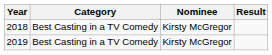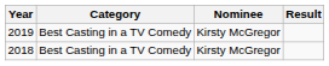rows swapped: 2019 <-> 2018
